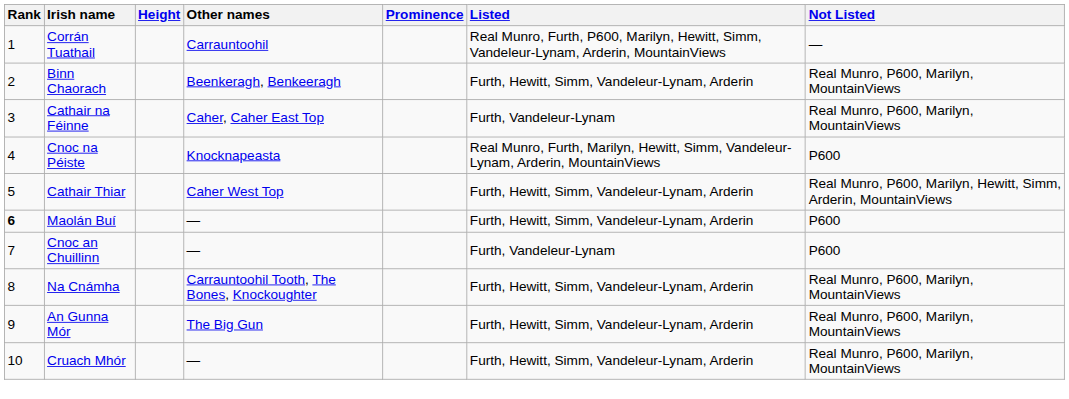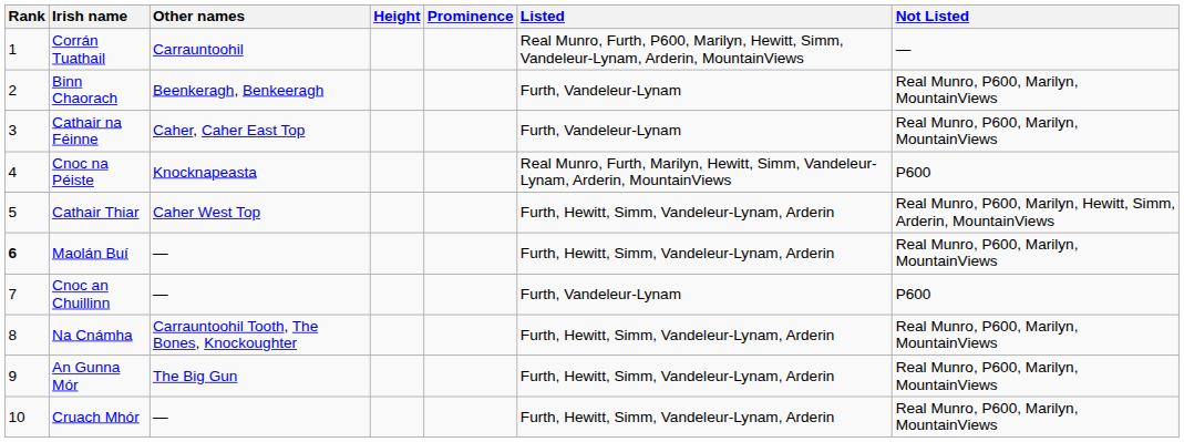columns swapped: Other names <-> Height
Binn Chaorach | Listed: Furth, Hewitt, Simm, Vandeleur-Lynam, Arderin -> Furth, Vandeleur-Lynam
Maolán Buí | Not Listed: P600 -> Real Munro, P600, Marilyn, MountainViews
